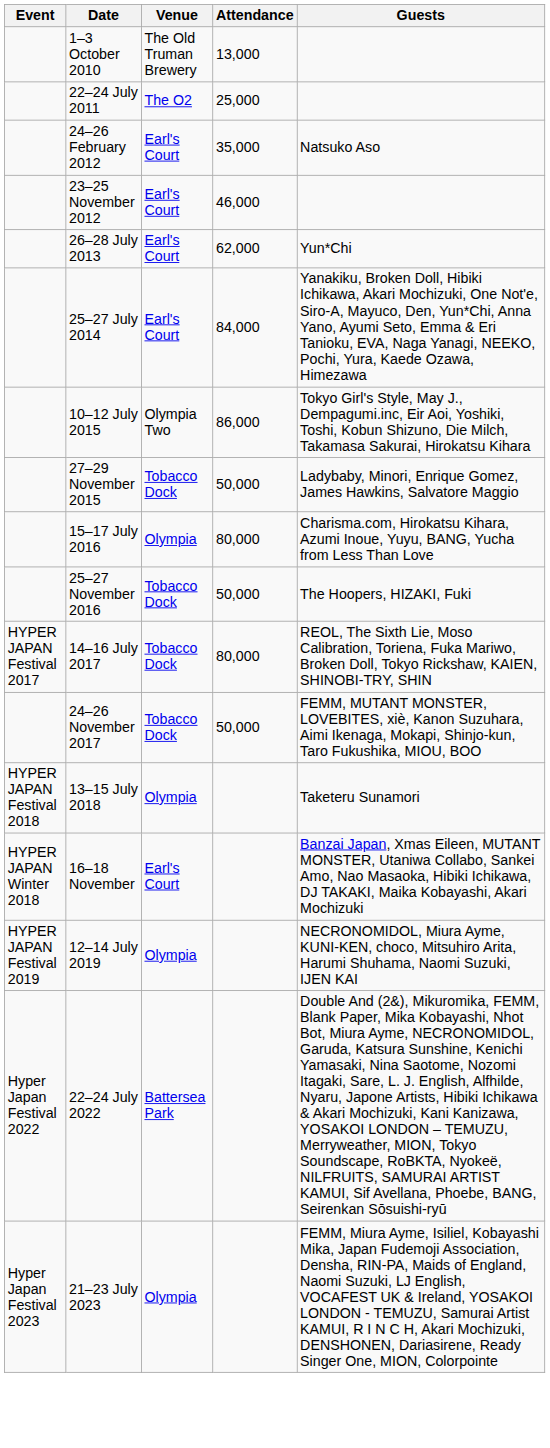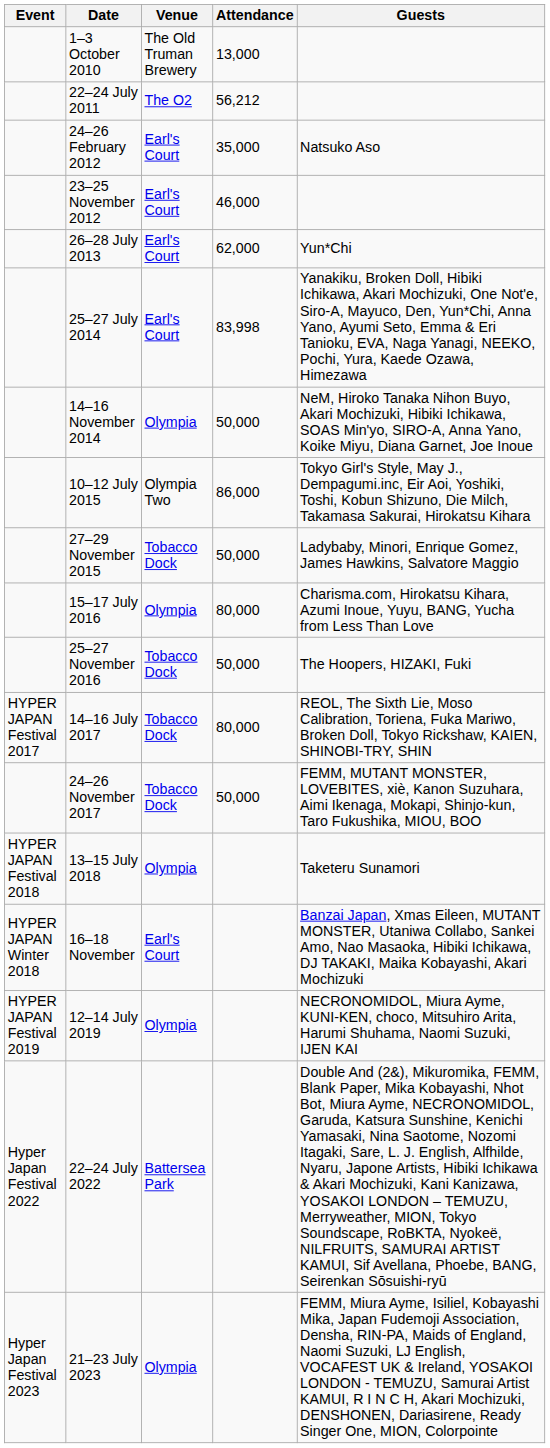22–24 July 2011 | Attendance: 25,000 -> 56,212
25–27 July 2014 | Attendance: 84,000 -> 83,998
+ row: 14–16 November 2014 | Olympia | 50,000 | NeM, Hiroko Tanaka Nihon Buyo, Akari Mochizuki, Hibiki Ichikawa, SOAS Min'yo, SIRO-A, Anna Yano, Koike Miyu, Diana Garnet, Joe Inoue
